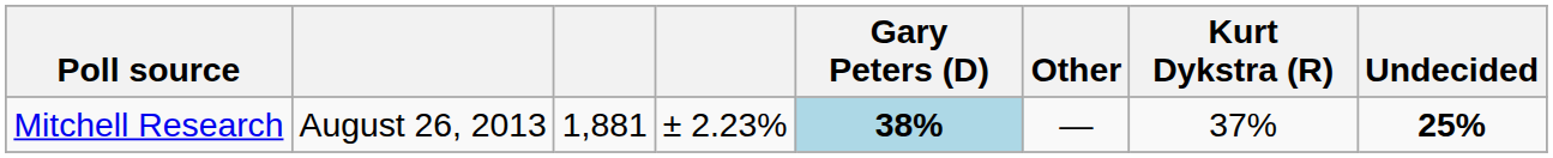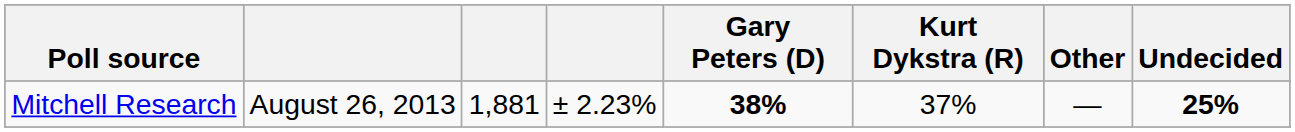columns swapped: Kurt Dykstra (R) <-> Other
Mitchell Research | Gary Peters (D): lightblue background -> no background
